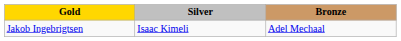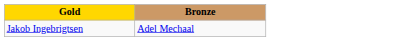- column: Silver | Isaac Kimeli
